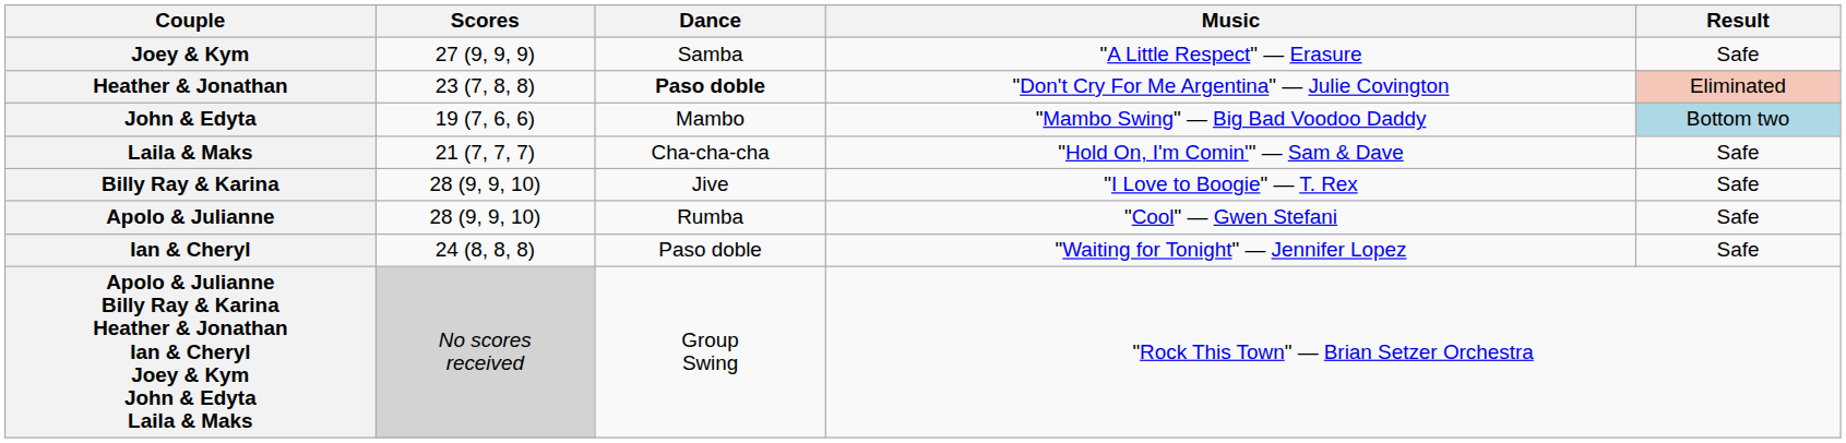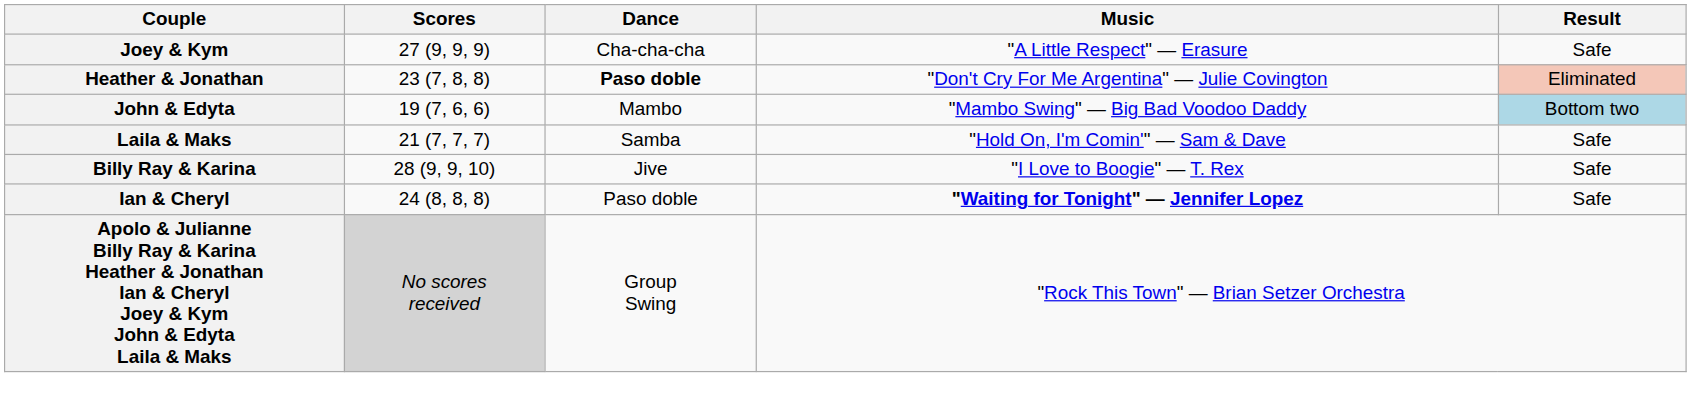Joey & Kym | Dance: Samba -> Cha-cha-cha
Laila & Maks | Dance: Cha-cha-cha -> Samba
- row: Apolo & Julianne | 28 (9, 9, 10) | Rumba | "Cool" — Gwen Stefani | Safe
Ian & Cheryl | Music: normal -> bold
